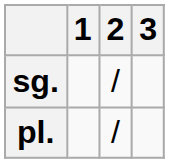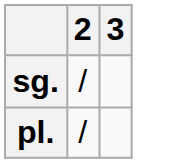- column: 1
